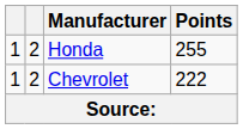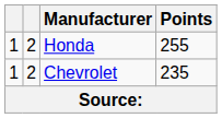Chevrolet | Points: 222 -> 235
